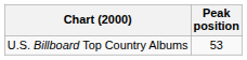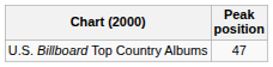U.S. Billboard Top Country Albums | Peak position: 53 -> 47
